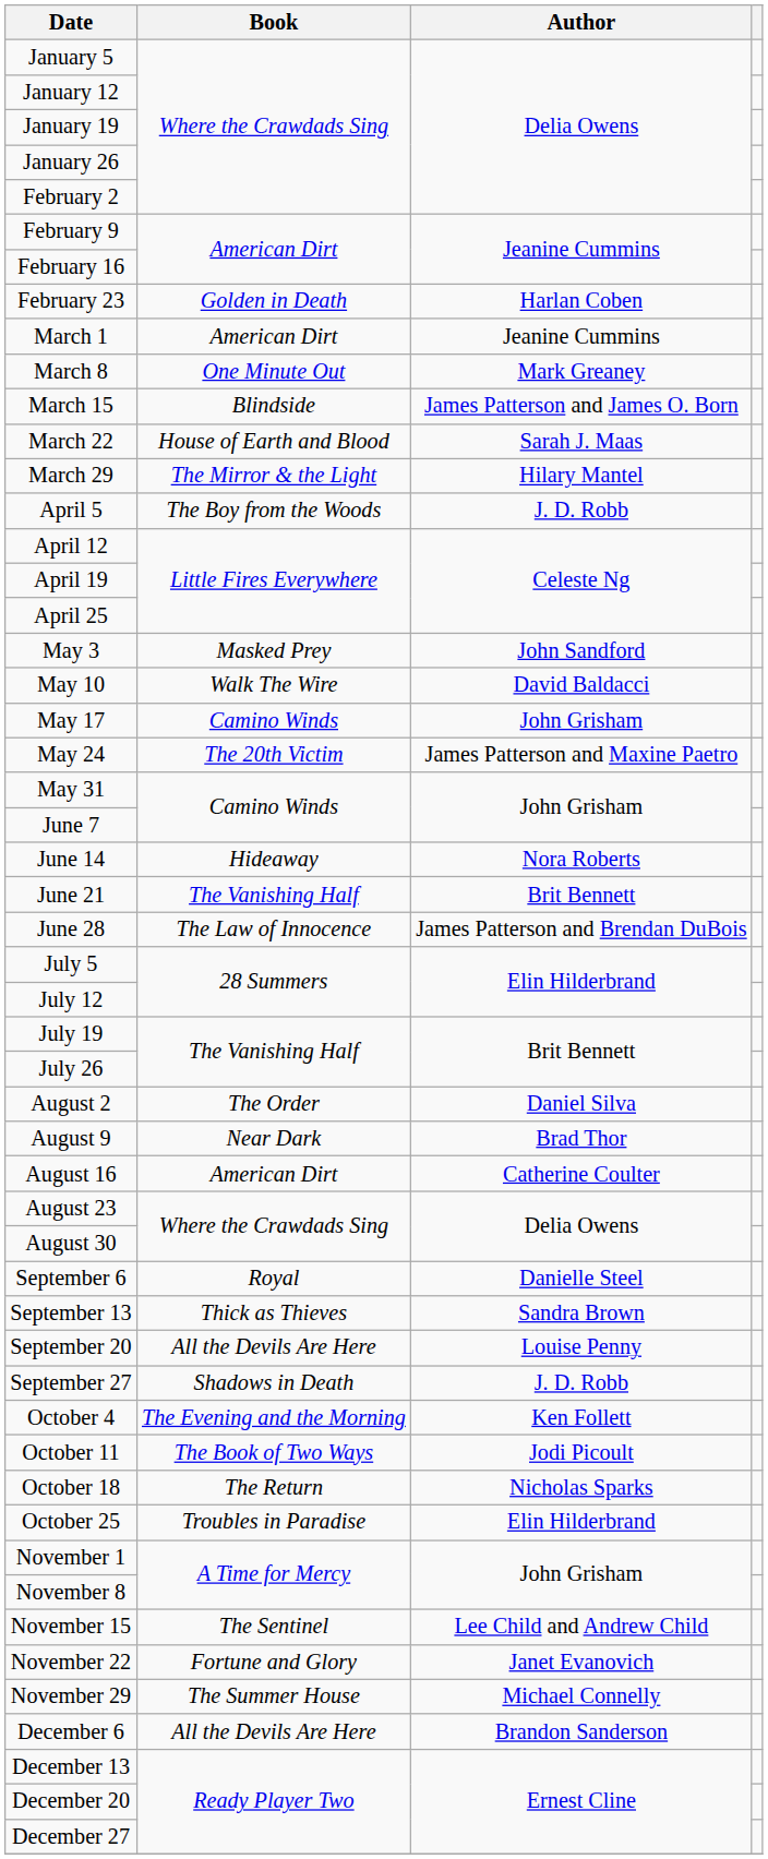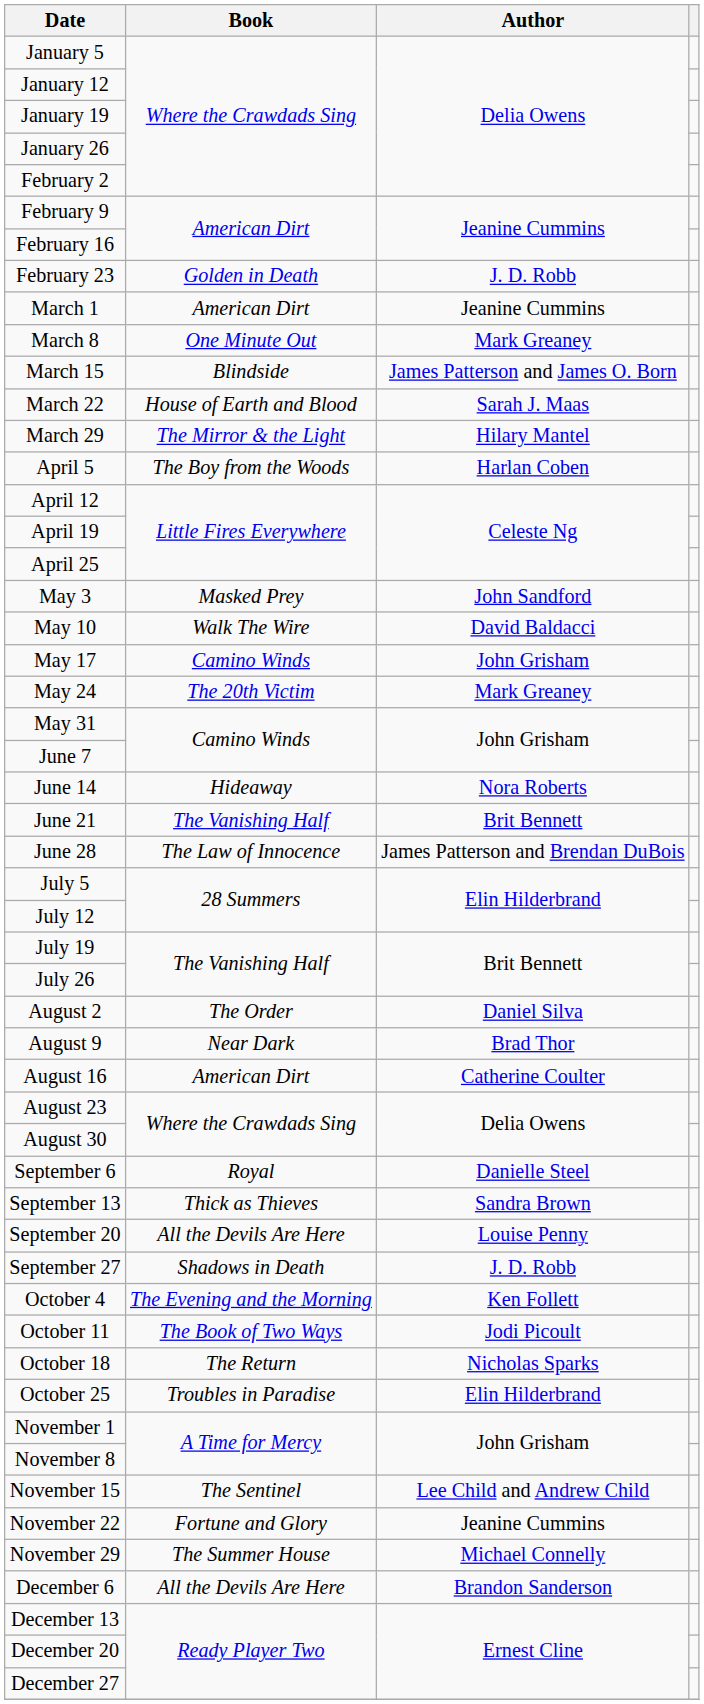February 23 | Author: Harlan Coben -> J. D. Robb
April 5 | Author: J. D. Robb -> Harlan Coben
May 24 | Author: James Patterson and Maxine Paetro -> Mark Greaney
November 22 | Author: Janet Evanovich -> Jeanine Cummins
